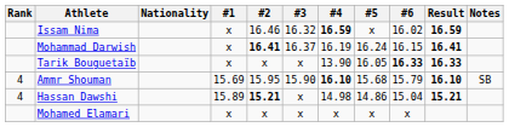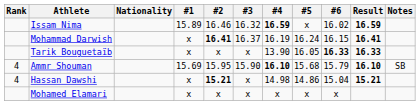Issam Nima | #1: x -> 15.89
Hassan Dawshi | #1: 15.89 -> x
